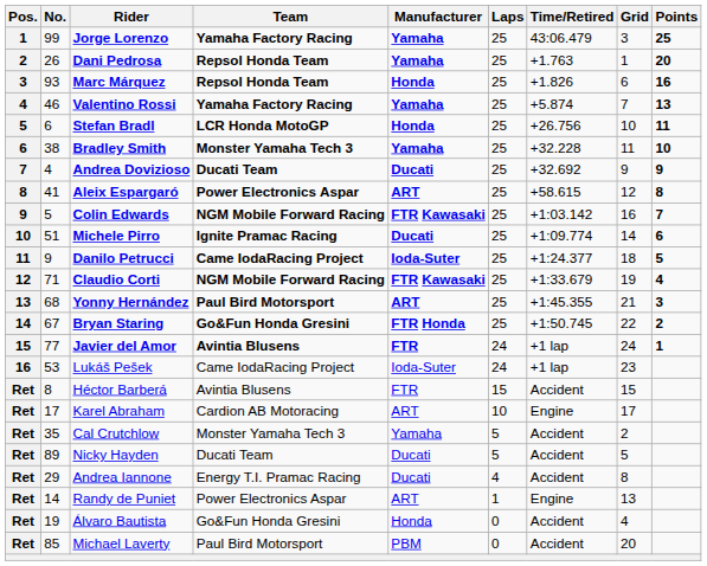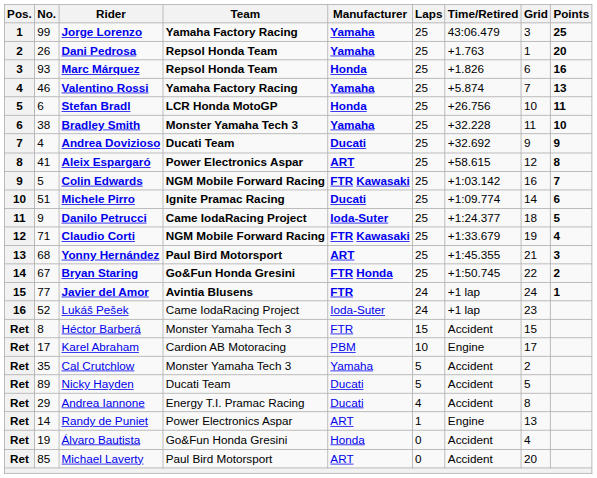Lukáš Pešek | No.: 53 -> 52
Héctor Barberá | Team: Avintia Blusens -> Monster Yamaha Tech 3
Karel Abraham | Manufacturer: ART -> PBM
Michael Laverty | Manufacturer: PBM -> ART
